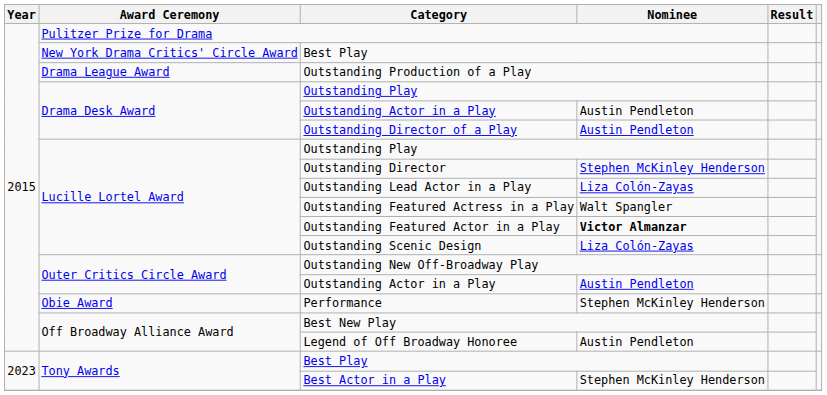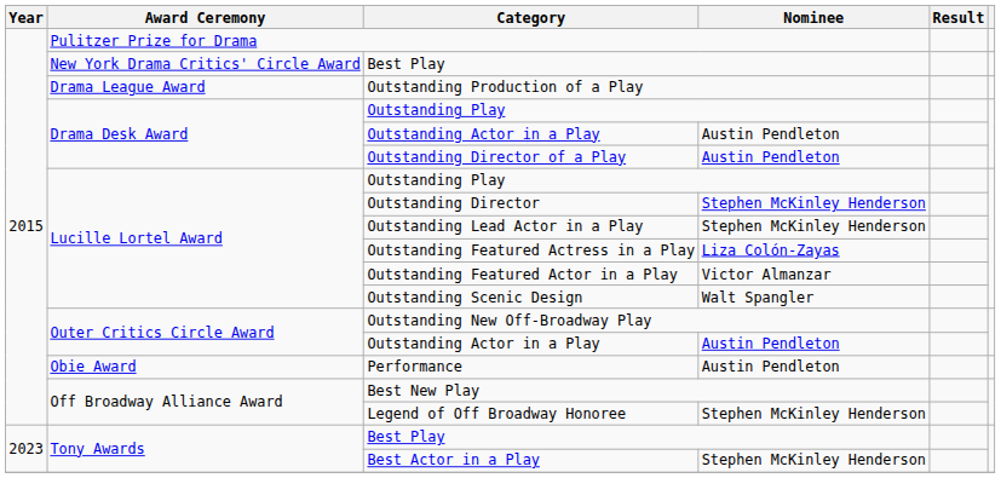Outstanding Lead Actor in a Play | Nominee: Liza Colón-Zayas -> Stephen McKinley Henderson
Outstanding Featured Actress in a Play | Nominee: Walt Spangler -> Liza Colón-Zayas
Outstanding Featured Actor in a Play | Nominee: bold -> normal
Outstanding Scenic Design | Nominee: Liza Colón-Zayas -> Walt Spangler
Performance | Nominee: Stephen McKinley Henderson -> Austin Pendleton
Legend of Off Broadway Honoree | Nominee: Austin Pendleton -> Stephen McKinley Henderson
